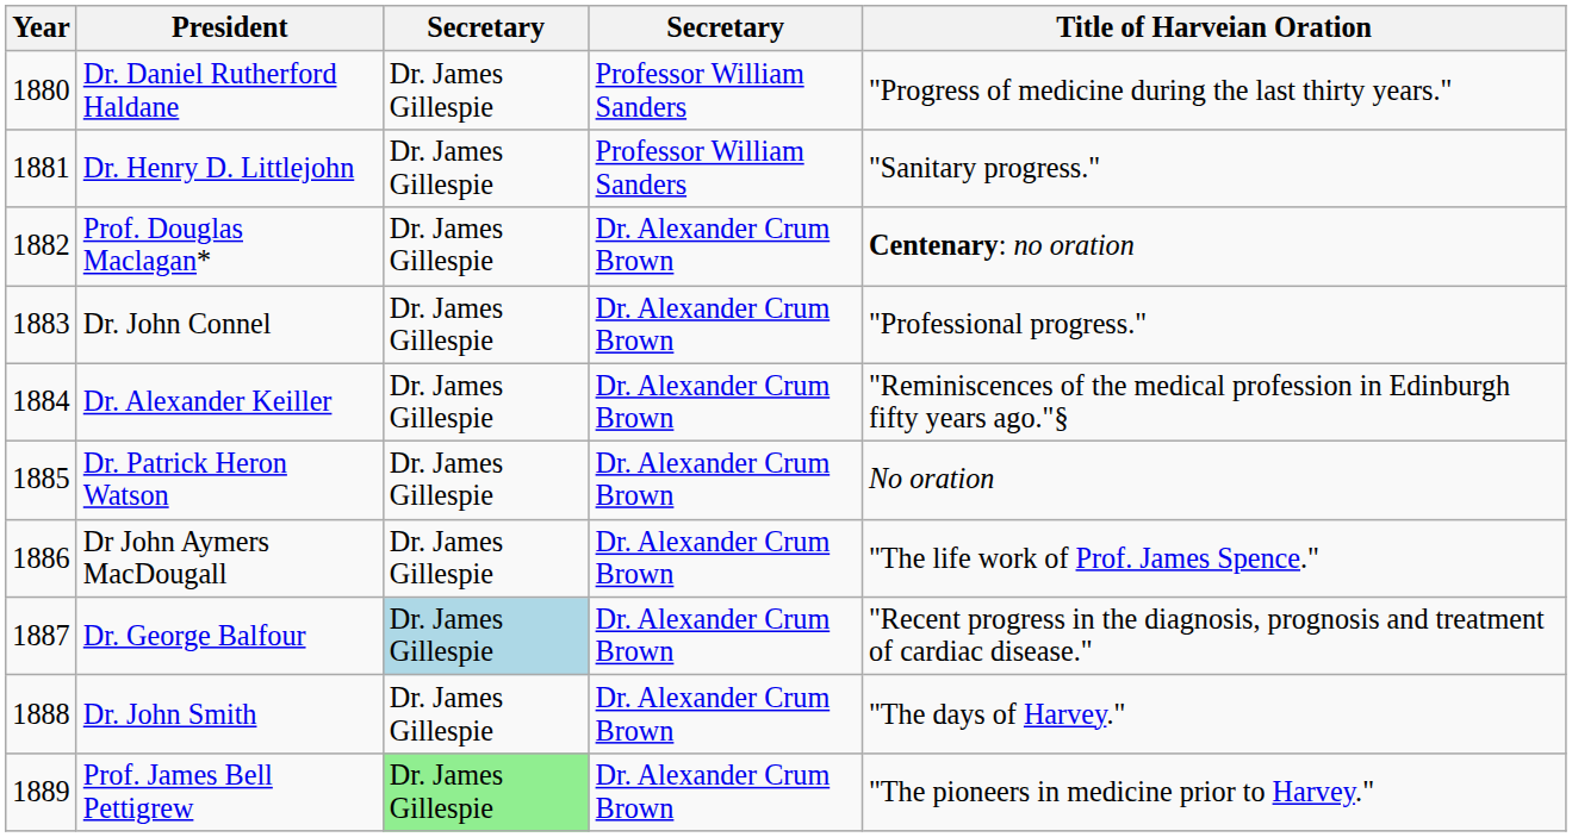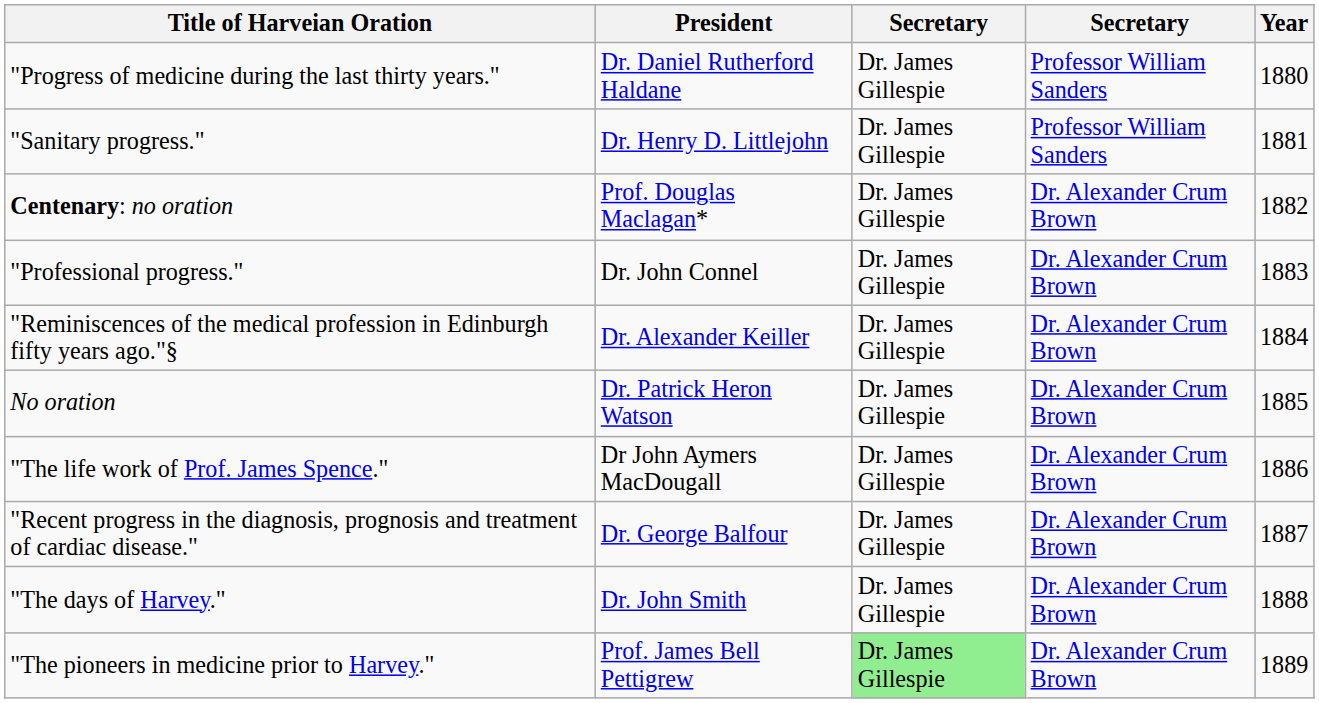columns swapped: Year <-> Title of Harveian Oration
Dr. George Balfour | column 3: lightblue background -> no background
